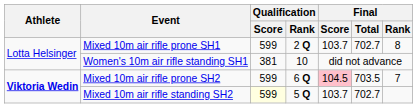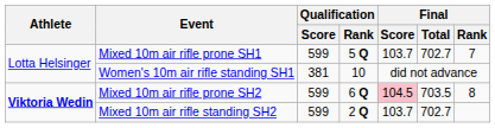Mixed 10m air rifle prone SH1 | Qualification / Rank: 2 Q -> 5 Q
Mixed 10m air rifle prone SH1 | Final / Rank: 8 -> 7
Mixed 10m air rifle prone SH2 | Final / Rank: 7 -> 8
Mixed 10m air rifle standing SH2 | Qualification / Score: lightyellow background -> no background
Mixed 10m air rifle standing SH2 | Qualification / Rank: 5 Q -> 2 Q
